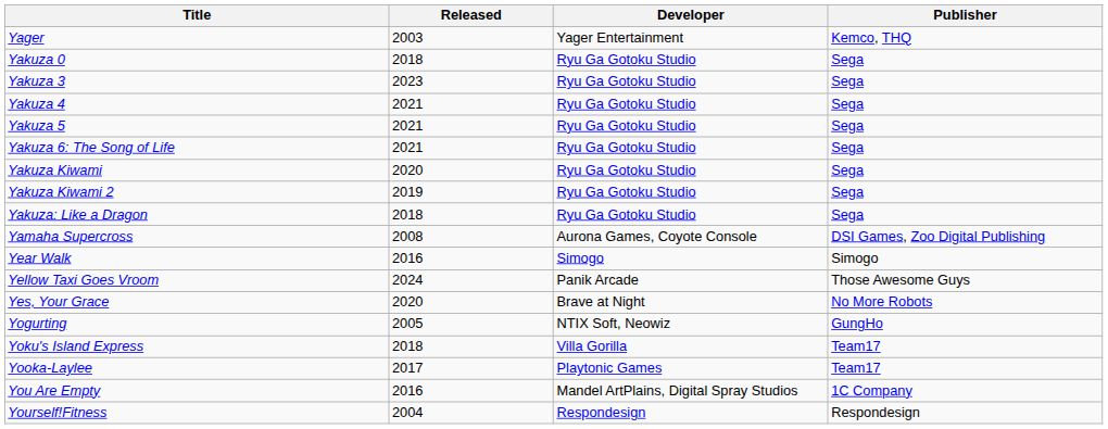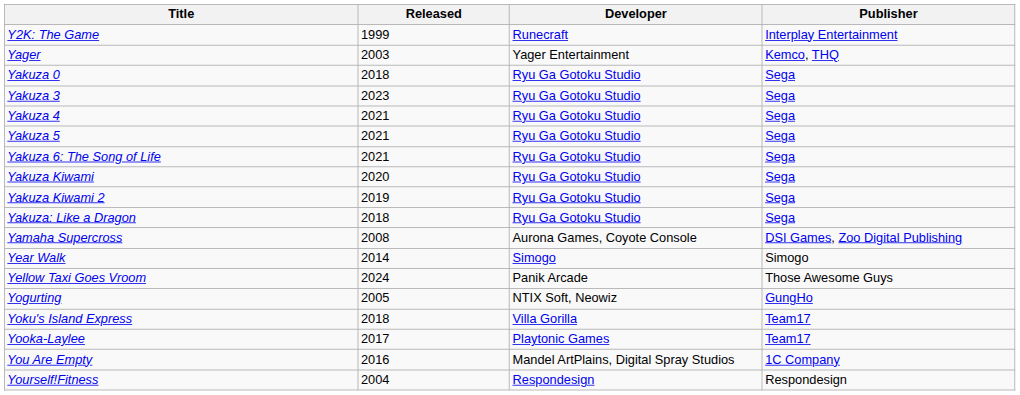+ row: Y2K: The Game | 1999 | Runecraft | Interplay Entertainment
Year Walk | Released: 2016 -> 2014
- row: Yes, Your Grace | 2020 | Brave at Night | No More Robots
